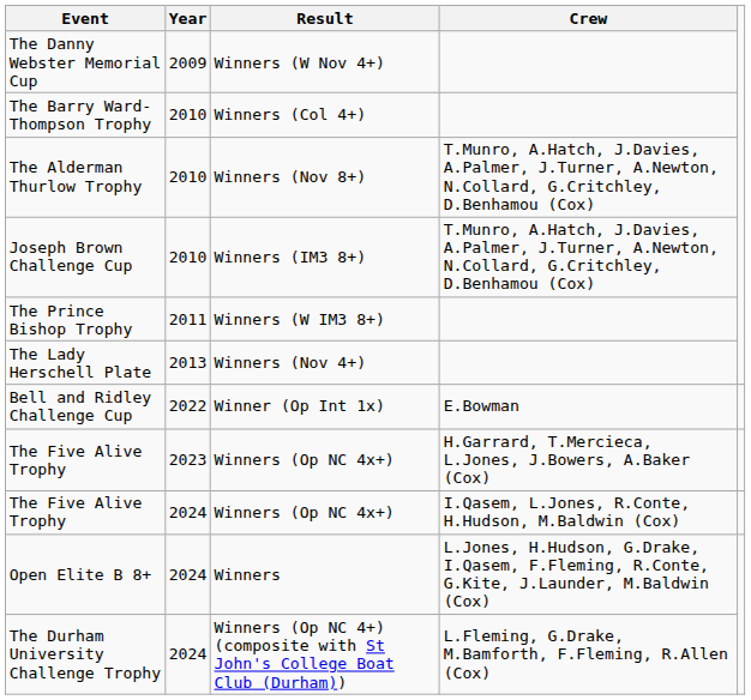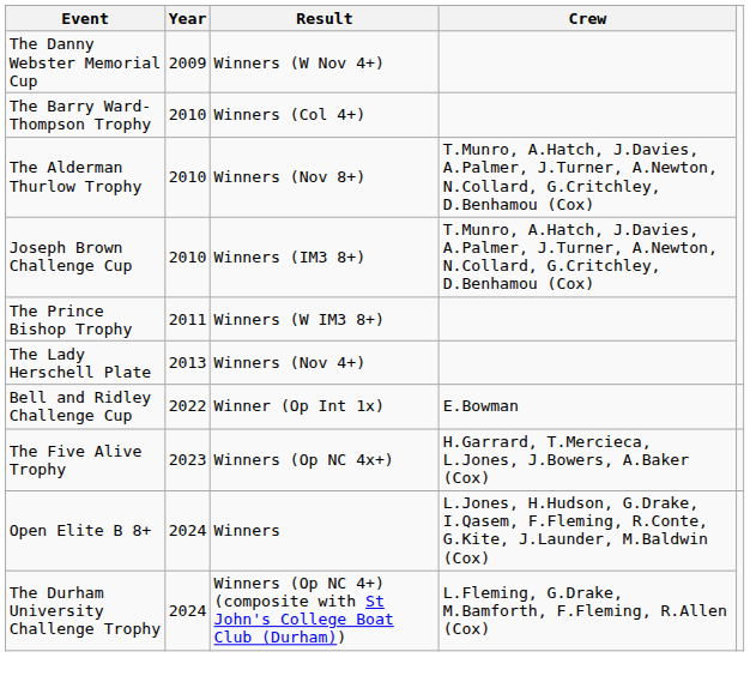- row: The Five Alive Trophy | 2024 | Winners (Op NC 4x+) | I.Qasem, L.Jones, R.Conte, H.Hudson, M.Baldwin (Cox)
